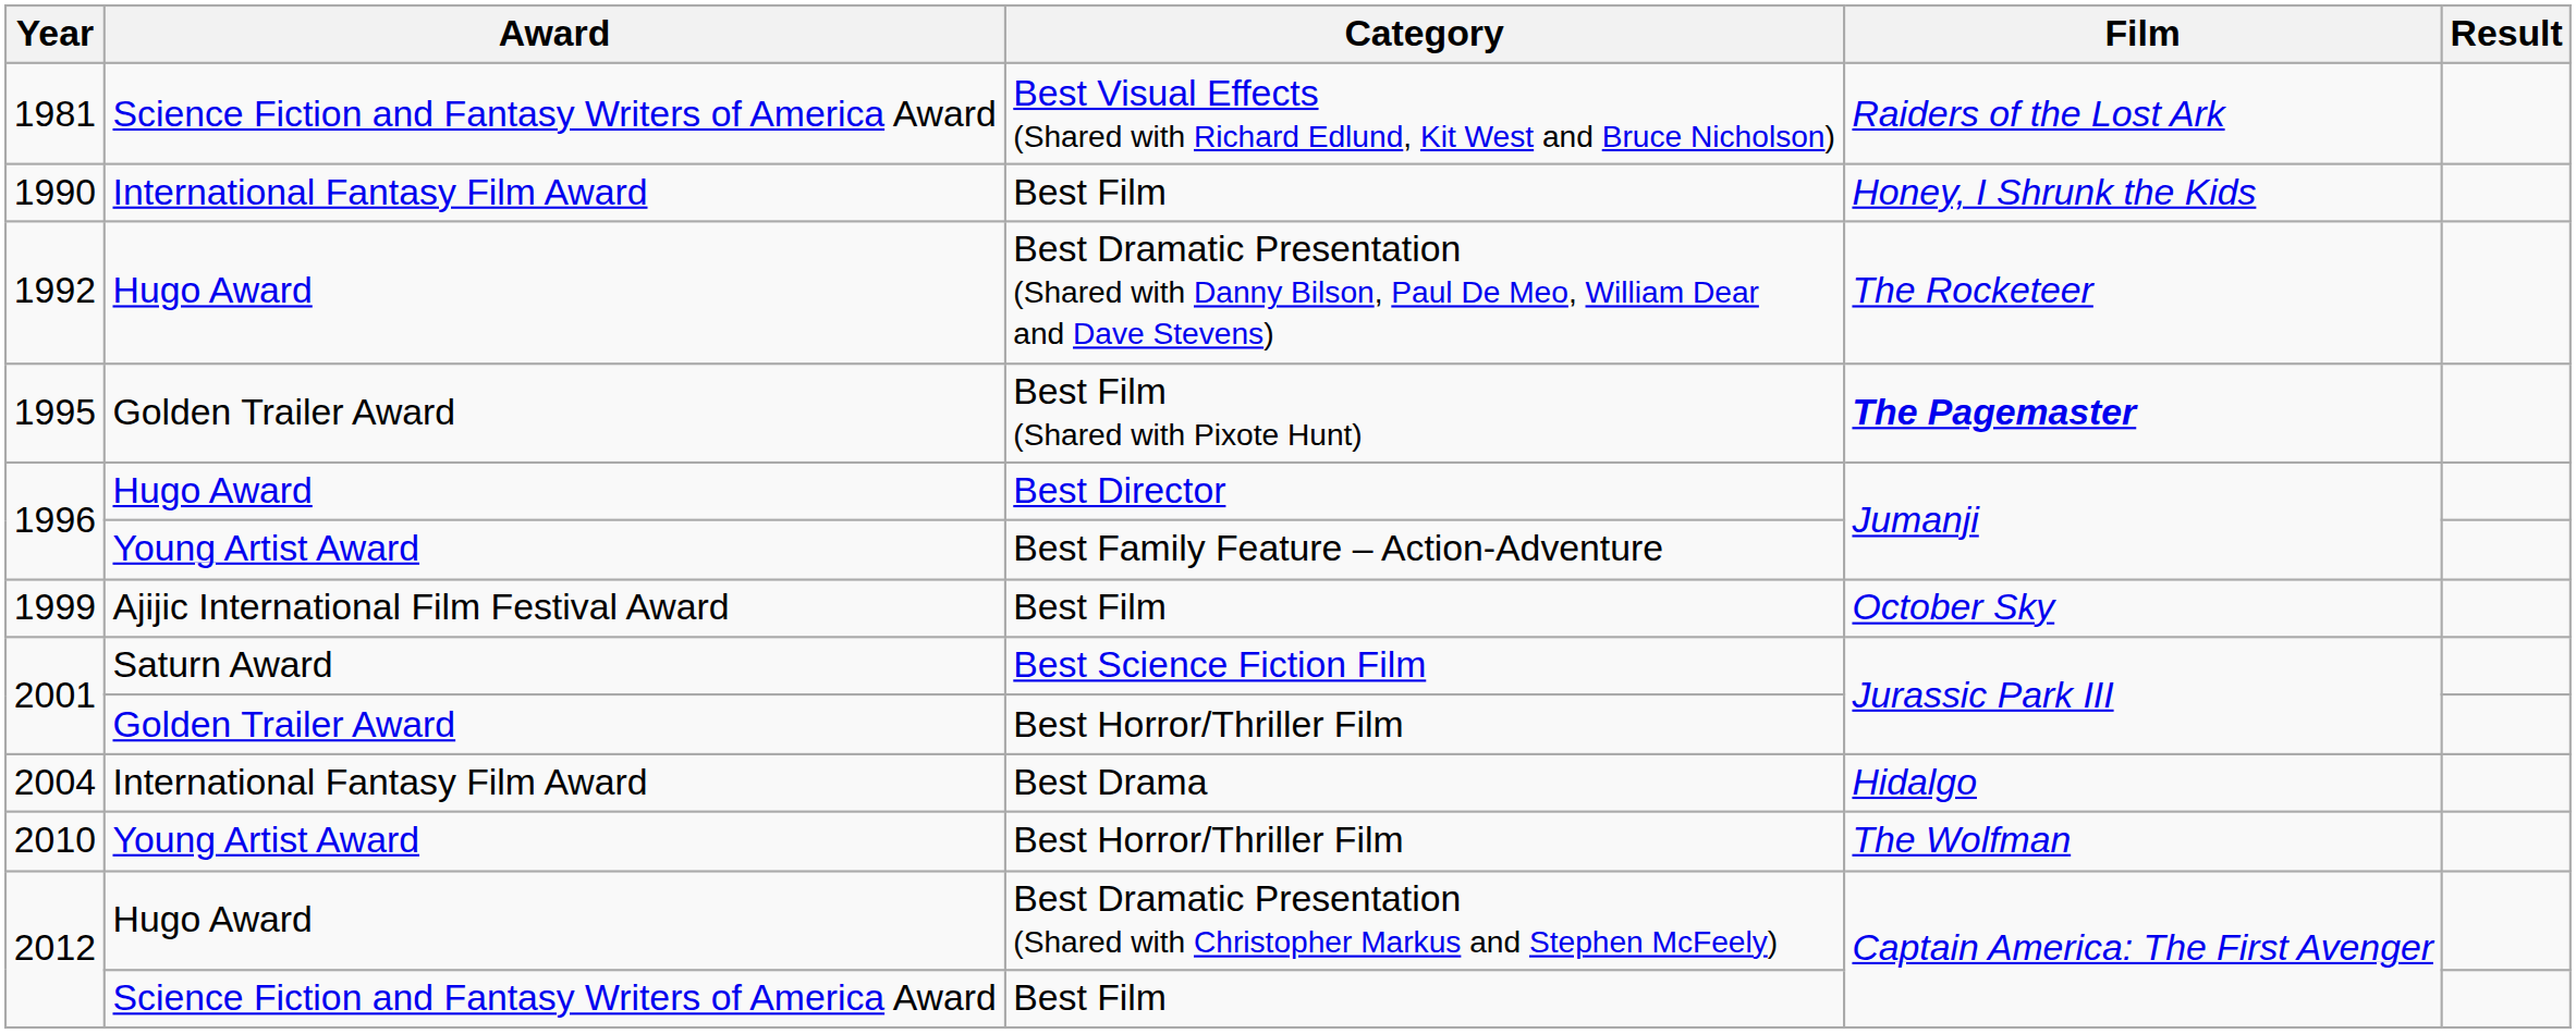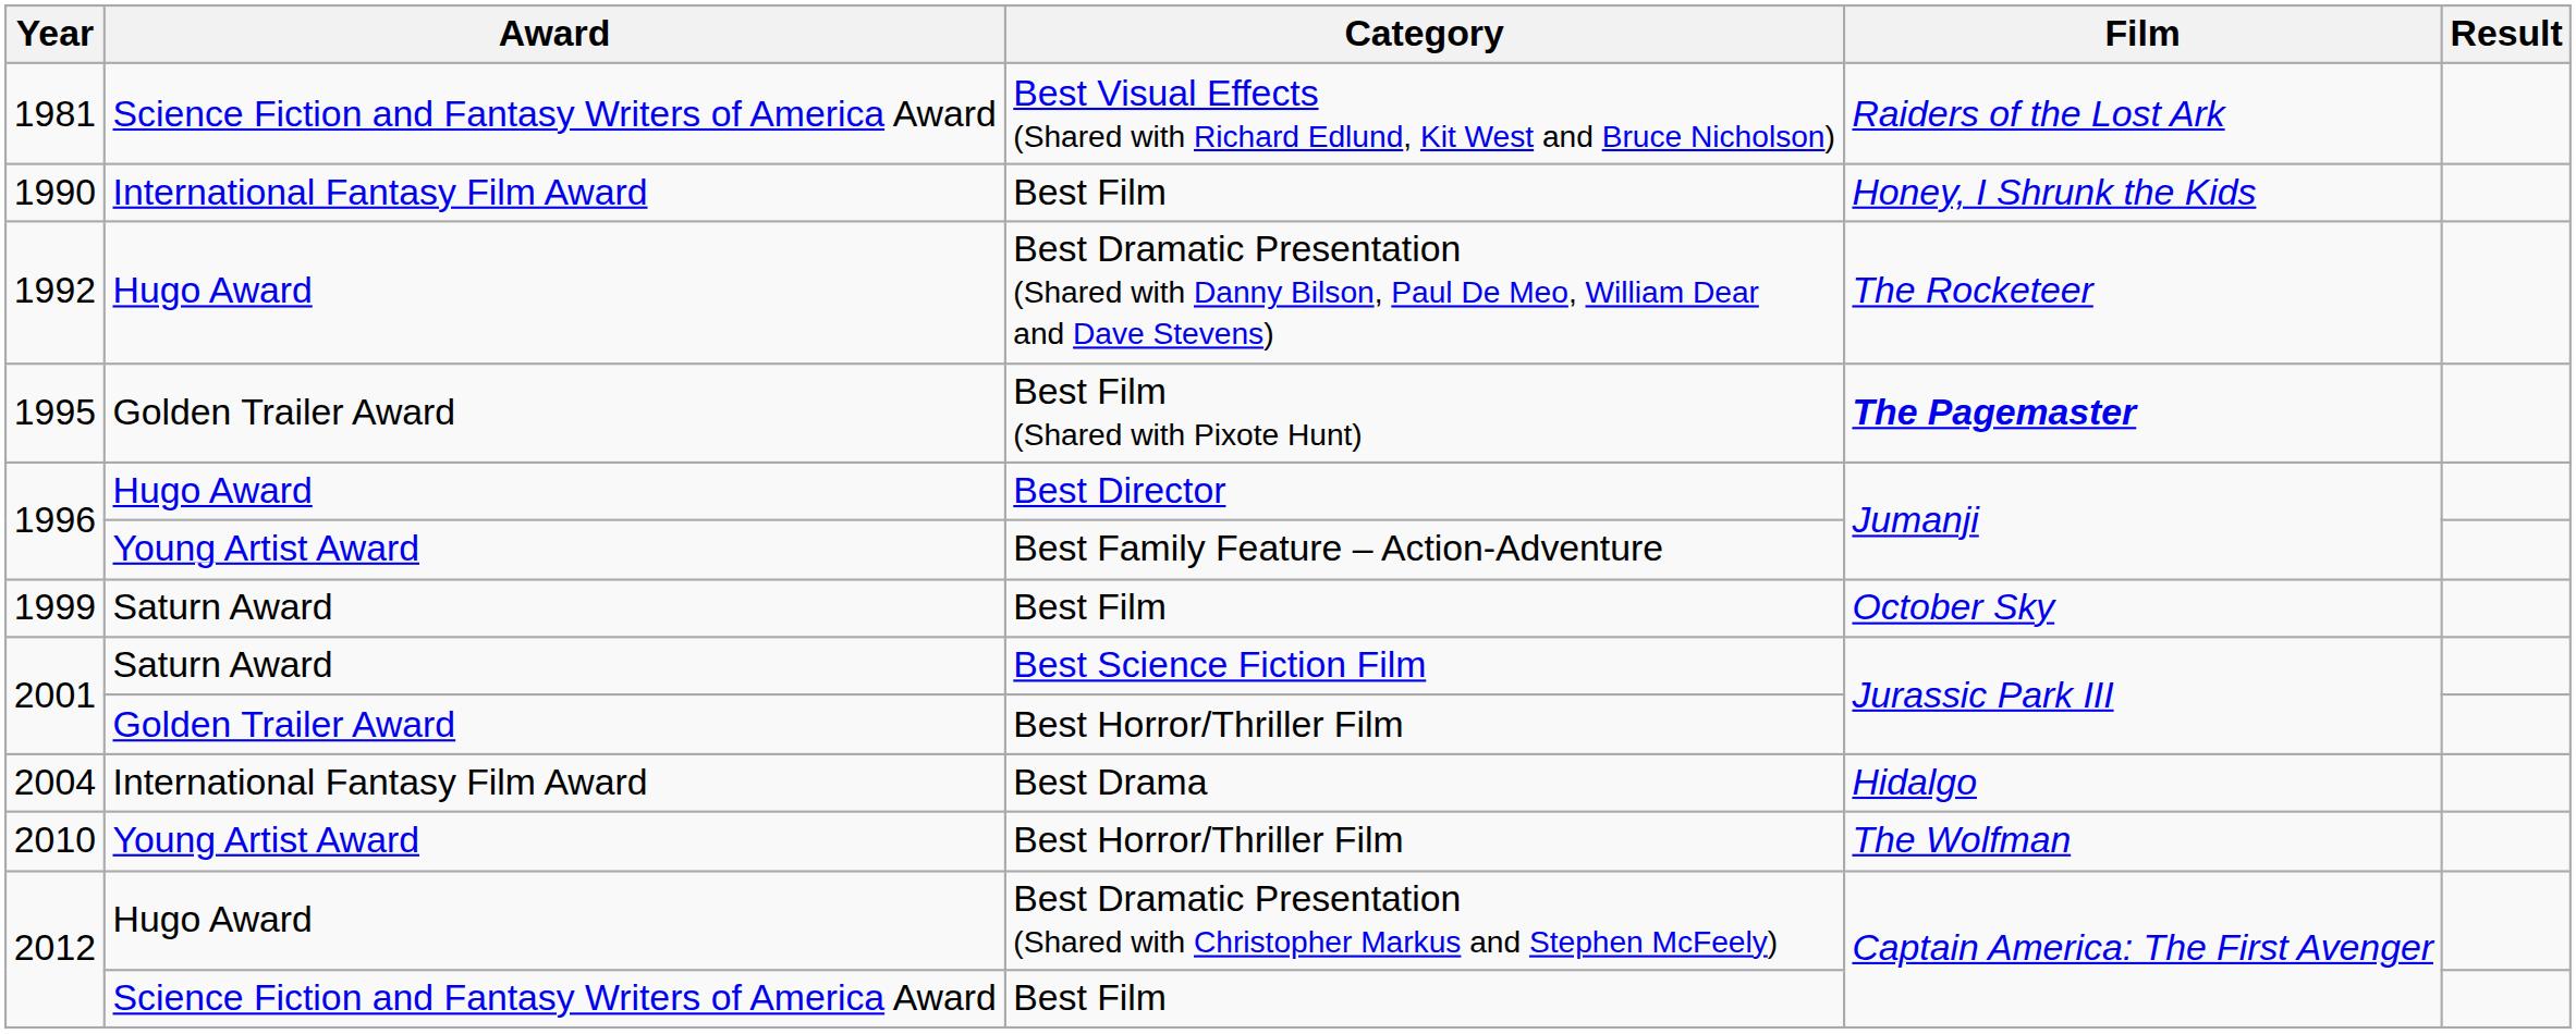1999 | Award: Ajijic International Film Festival Award -> Saturn Award
